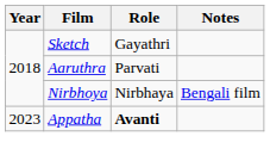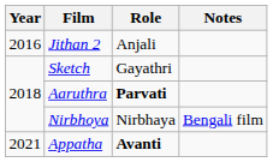+ row: 2016 | Jithan 2 | Anjali
Aaruthra | Role: normal -> bold
Appatha | Year: 2023 -> 2021
